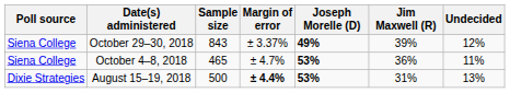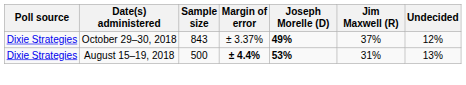October 29–30, 2018 | Poll source: Siena College -> Dixie Strategies
October 29–30, 2018 | Jim Maxwell (R): 39% -> 37%
- row: Siena College | October 4–8, 2018 | 465 | ± 4.7% | 53% | 36% | 11%
